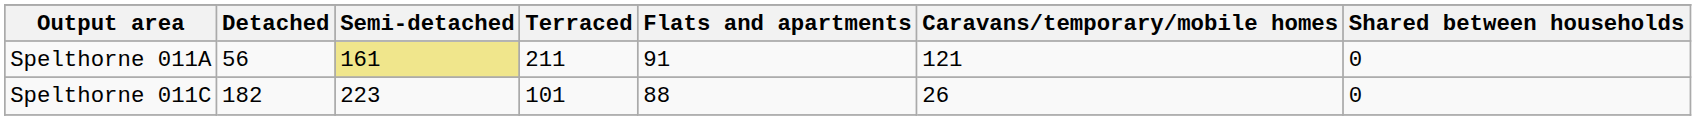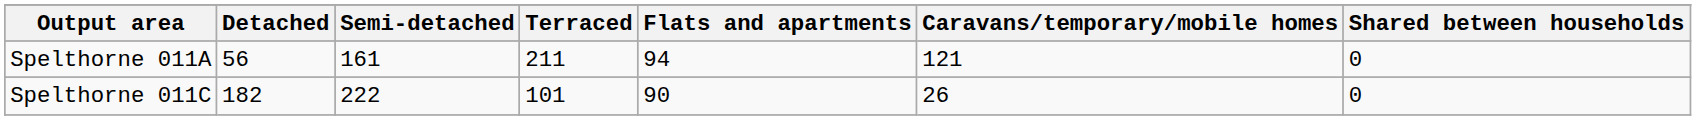Spelthorne 011A | Semi-detached: khaki background -> no background
Spelthorne 011A | Flats and apartments: 91 -> 94
Spelthorne 011C | Semi-detached: 223 -> 222
Spelthorne 011C | Flats and apartments: 88 -> 90
